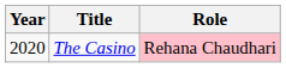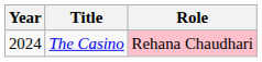The Casino | Year: 2020 -> 2024
